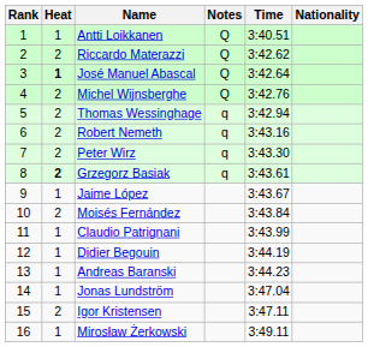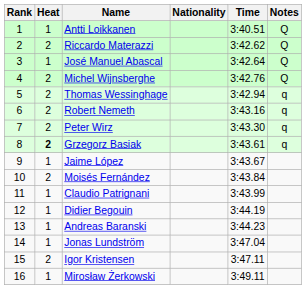columns swapped: Nationality <-> Notes
José Manuel Abascal | Heat: bold -> normal
